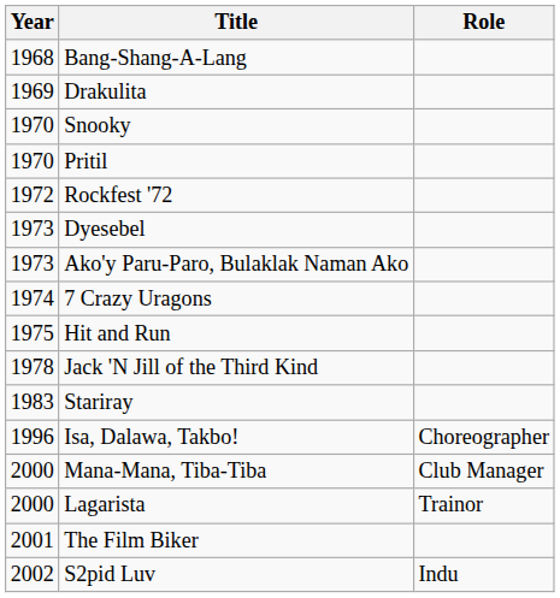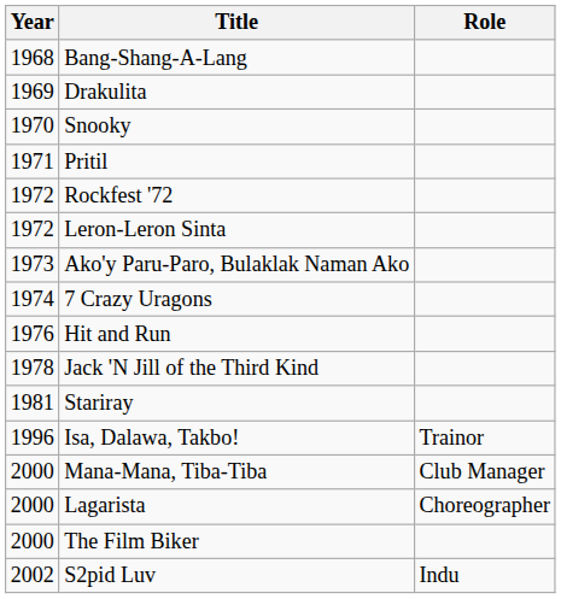Pritil | Year: 1970 -> 1971
+ row: 1972 | Leron-Leron Sinta
- row: 1973 | Dyesebel
Hit and Run | Year: 1975 -> 1976
Stariray | Year: 1983 -> 1981
Isa, Dalawa, Takbo! | Role: Choreographer -> Trainor
Lagarista | Role: Trainor -> Choreographer
The Film Biker | Year: 2001 -> 2000
